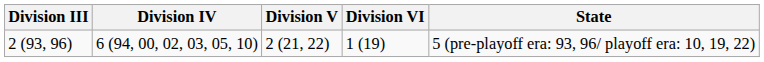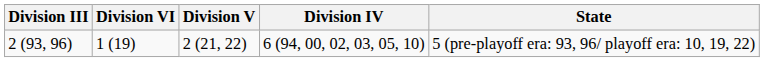columns swapped: Division IV <-> Division VI
